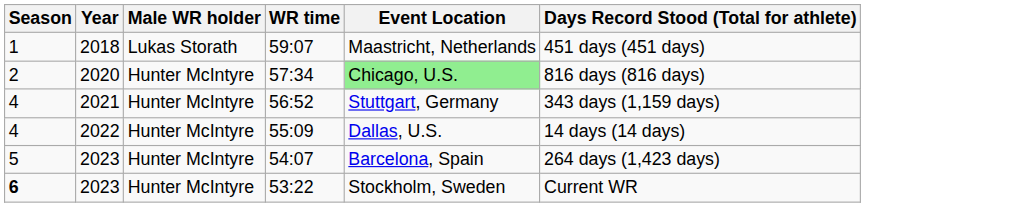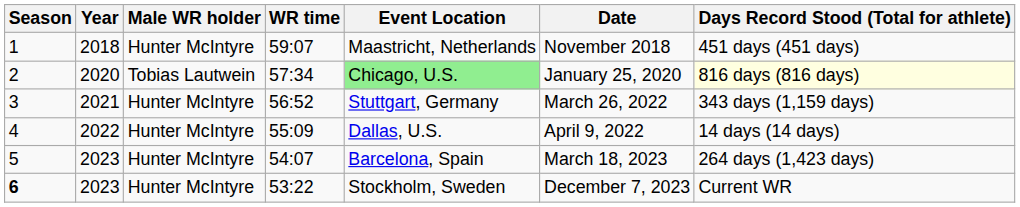+ column: Date | November 2018 | January 25, 2020 | March 26, 2022 | April 9, 2022 | March 18, 2023 | December 7, 2023
59:07 | Male WR holder: Lukas Storath -> Hunter McIntyre
57:34 | Male WR holder: Hunter McIntyre -> Tobias Lautwein
57:34 | Days Record Stood (Total for athlete): no background -> lightyellow background
56:52 | Season: 4 -> 3
